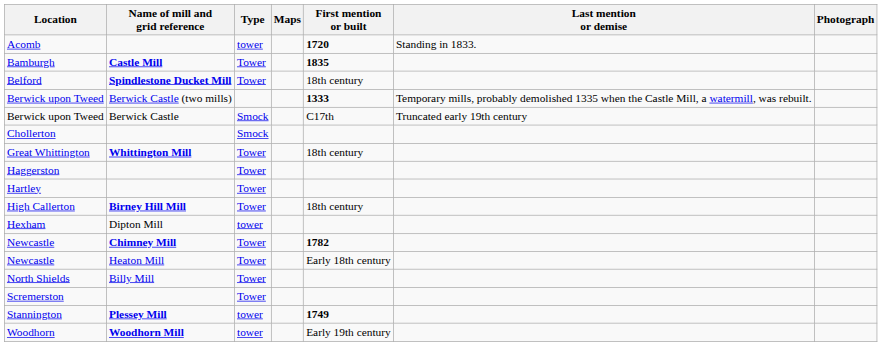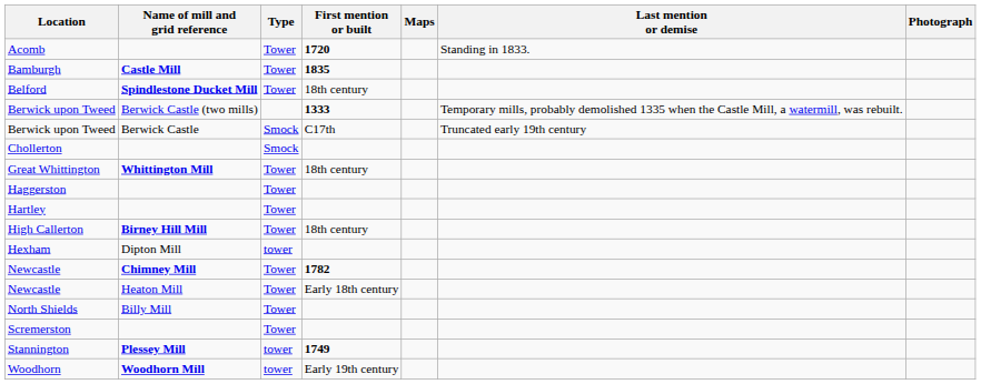columns swapped: Maps <-> First mention or built
Acomb | Type: tower -> Tower
